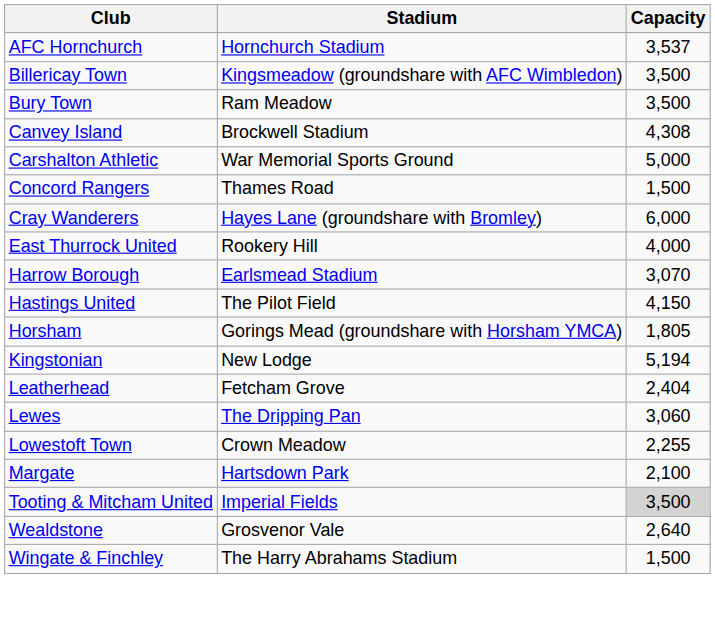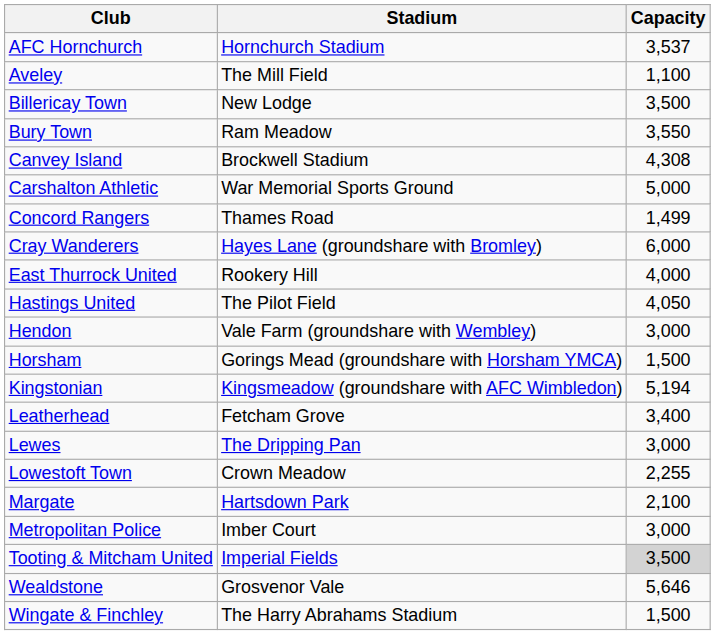+ row: Aveley | The Mill Field | 1,100
Billericay Town | Stadium: Kingsmeadow (groundshare with AFC Wimbledon) -> New Lodge
Bury Town | Capacity: 3,500 -> 3,550
Concord Rangers | Capacity: 1,500 -> 1,499
- row: Harrow Borough | Earlsmead Stadium | 3,070
Hastings United | Capacity: 4,150 -> 4,050
+ row: Hendon | Vale Farm (groundshare with Wembley) | 3,000
Horsham | Capacity: 1,805 -> 1,500
Kingstonian | Stadium: New Lodge -> Kingsmeadow (groundshare with AFC Wimbledon)
Leatherhead | Capacity: 2,404 -> 3,400
Lewes | Capacity: 3,060 -> 3,000
+ row: Metropolitan Police | Imber Court | 3,000
Wealdstone | Capacity: 2,640 -> 5,646
